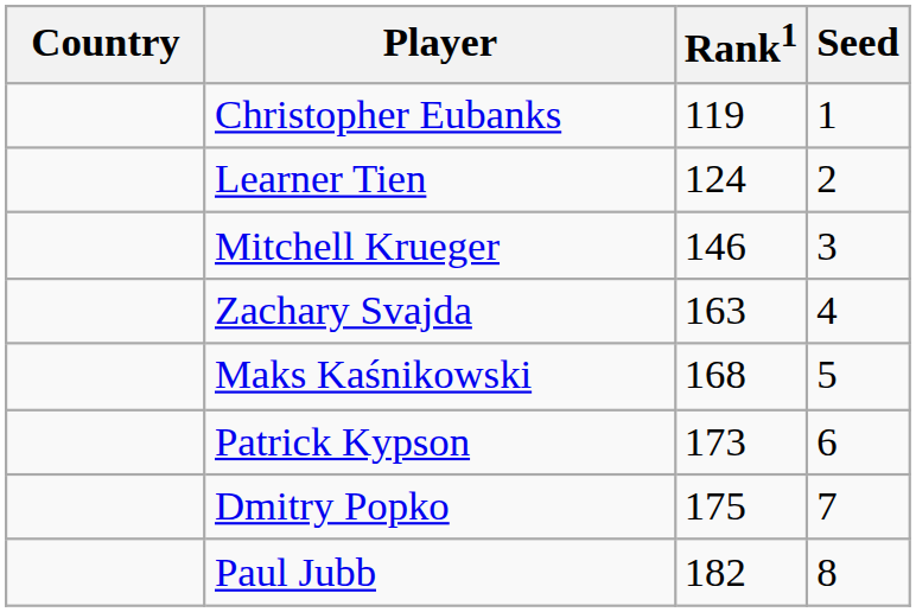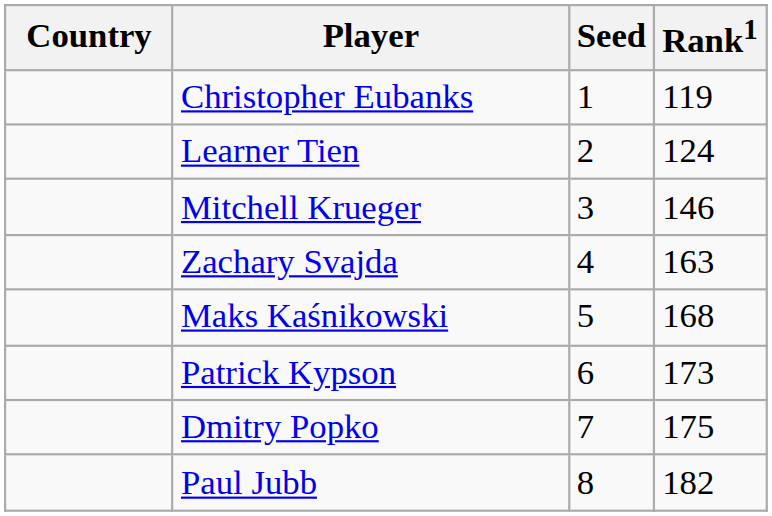columns swapped: Rank1 <-> Seed
